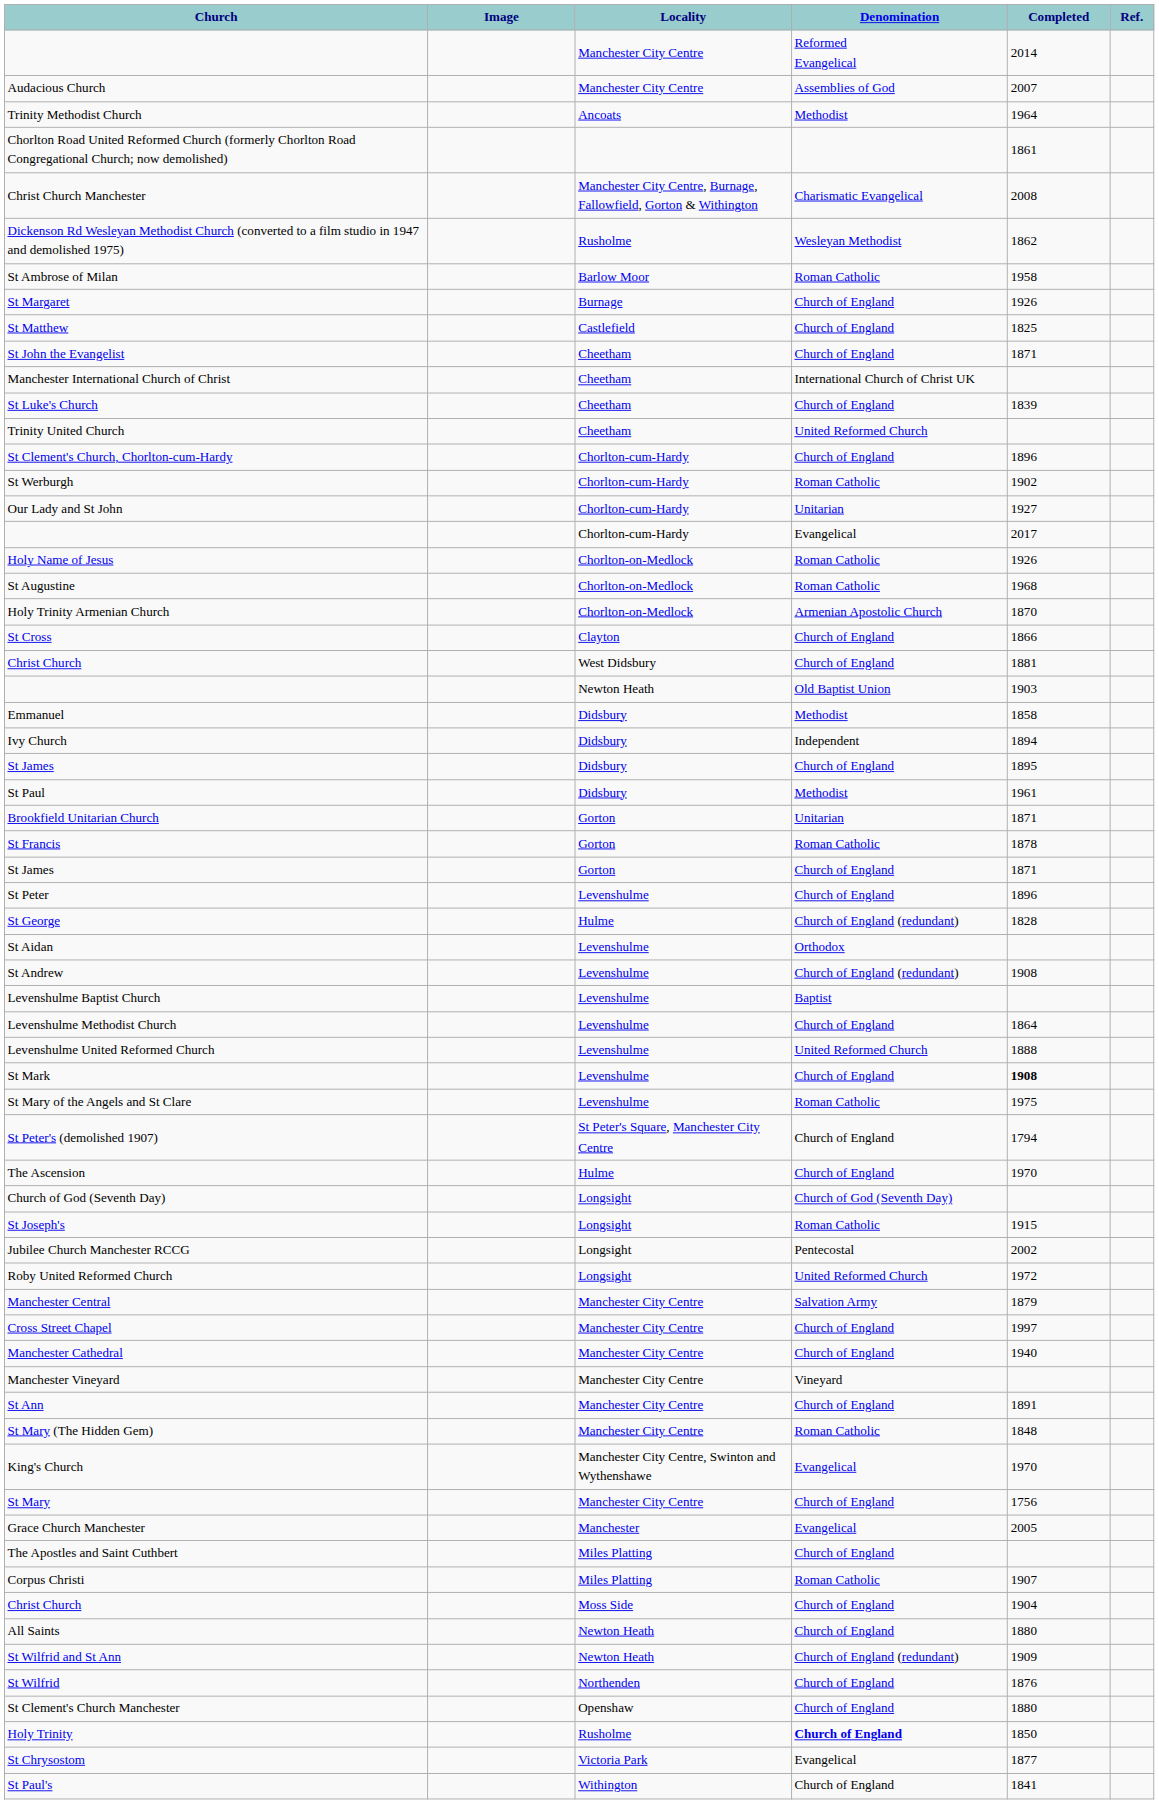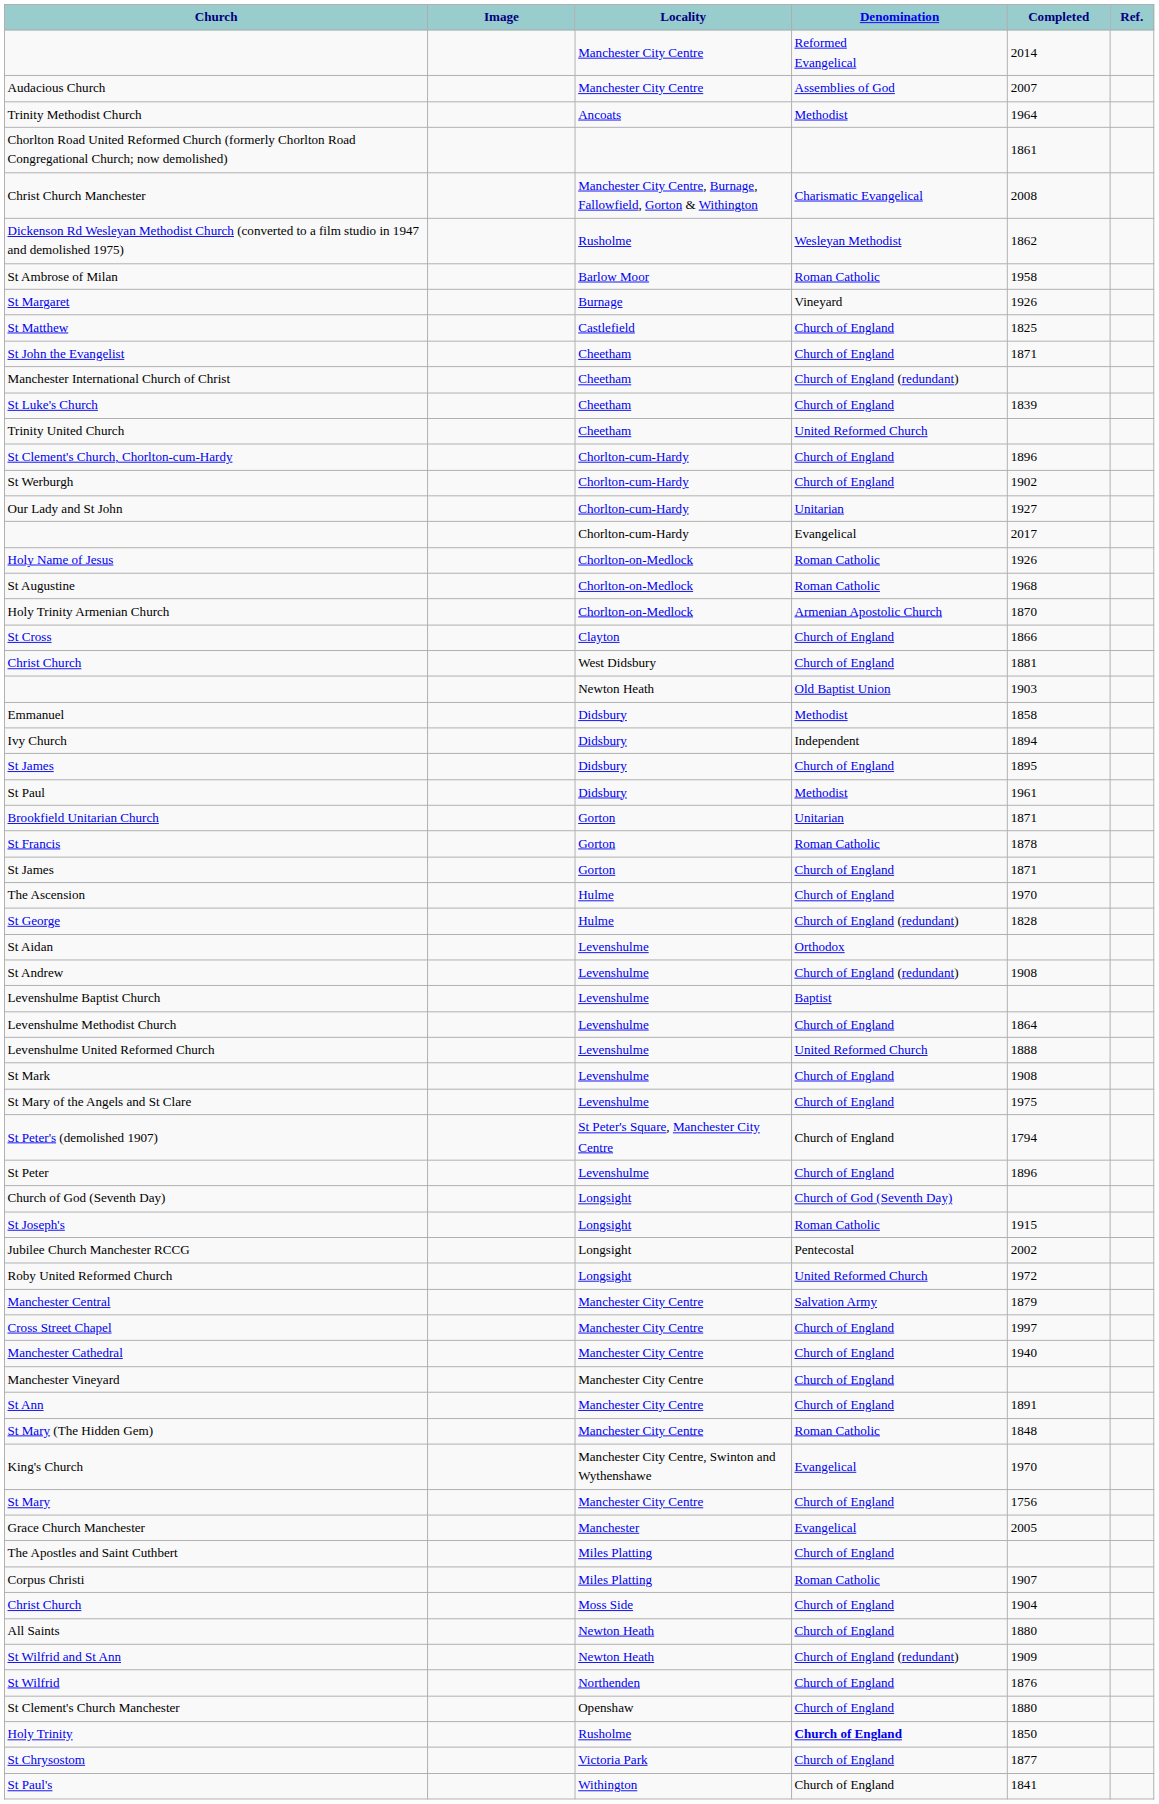St Margaret | Denomination: Church of England -> Vineyard
Manchester International Church of Christ | Denomination: International Church of Christ UK -> Church of England (redundant)
St Werburgh | Denomination: Roman Catholic -> Church of England
rows swapped: The Ascension <-> St Peter
St Mark | Completed: bold -> normal
St Mary of the Angels and St Clare | Denomination: Roman Catholic -> Church of England
Manchester Vineyard | Denomination: Vineyard -> Church of England
St Chrysostom | Denomination: Evangelical -> Church of England
